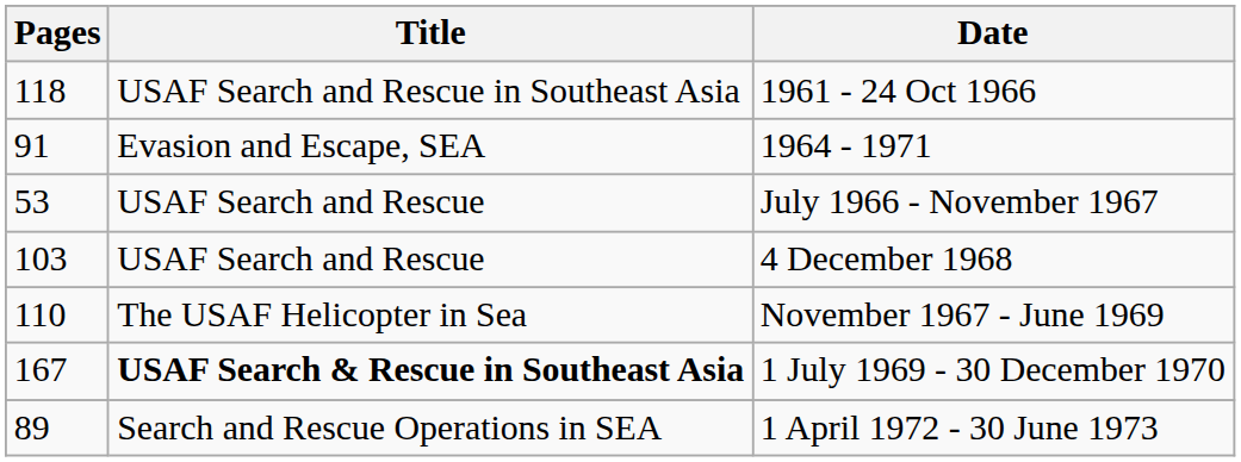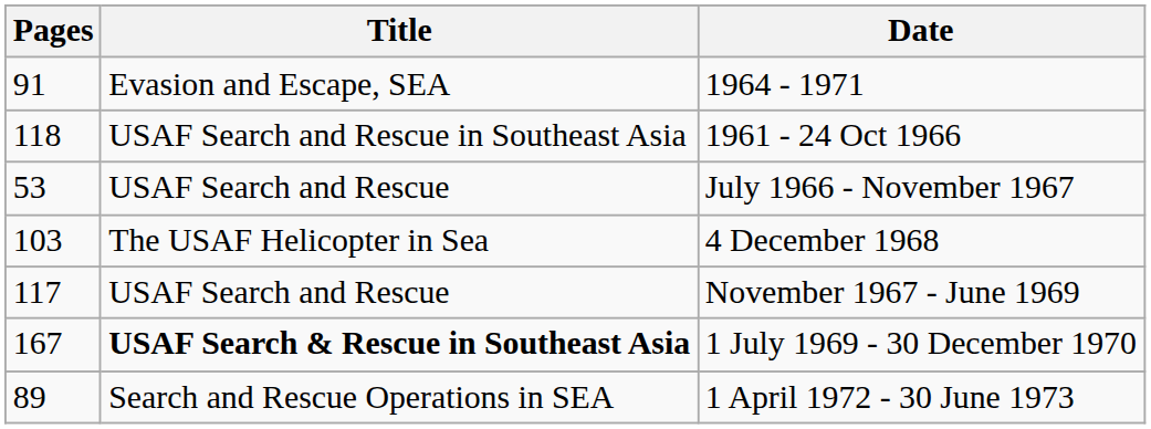rows swapped: 1964 - 1971 <-> 1961 - 24 Oct 1966
4 December 1968 | Title: USAF Search and Rescue -> The USAF Helicopter in Sea
November 1967 - June 1969 | Pages: 110 -> 117
November 1967 - June 1969 | Title: The USAF Helicopter in Sea -> USAF Search and Rescue
